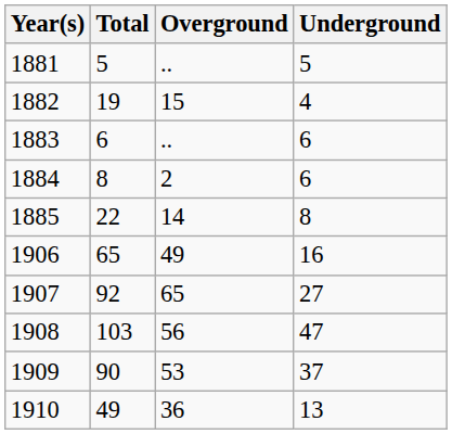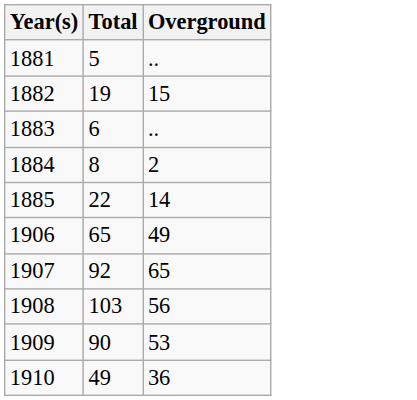- column: Underground | 5 | 4 | 6 | 6 | 8 | 16 | 27 | 47 | 37 | 13
